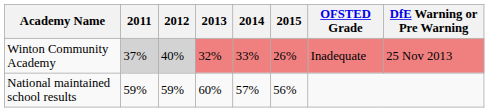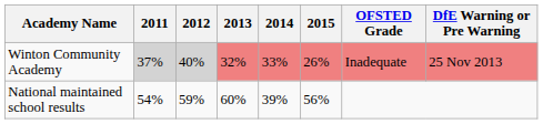National maintained school results | 2011: 59% -> 54%
National maintained school results | 2014: 57% -> 39%
